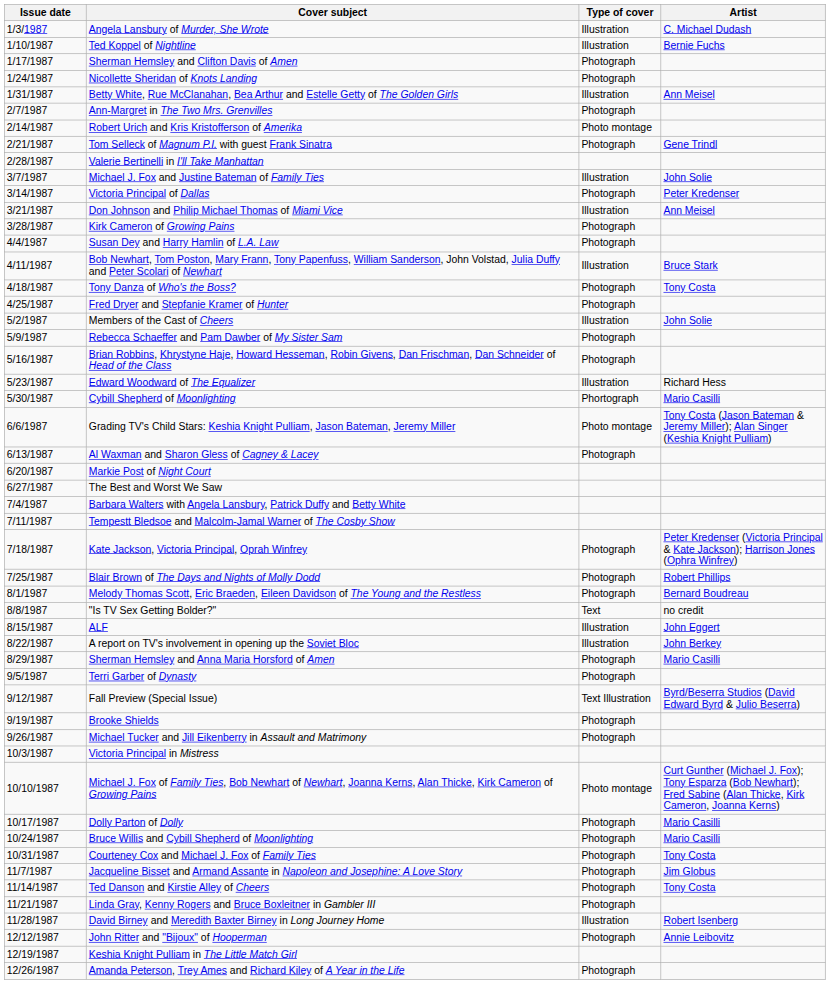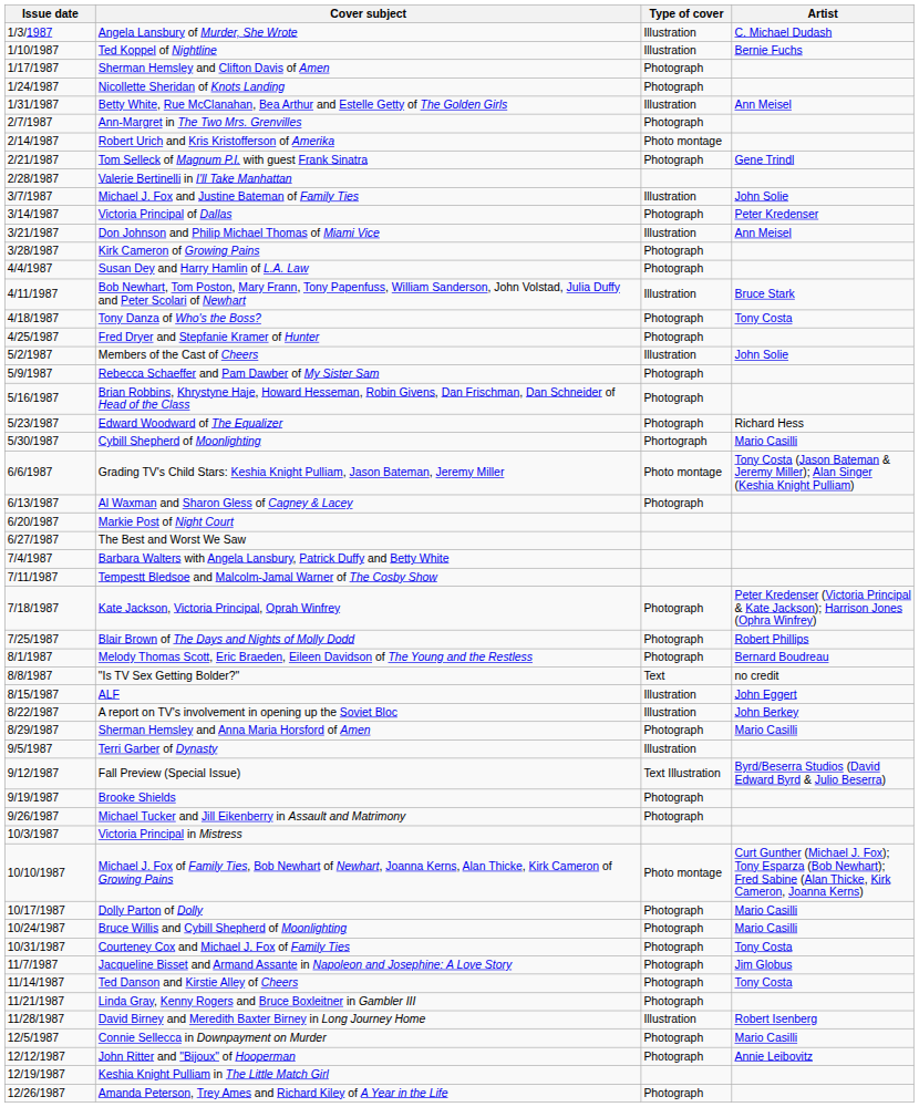Edward Woodward of The Equalizer | Type of cover: Illustration -> Photograph
Terri Garber of Dynasty | Type of cover: Photograph -> Illustration
+ row: 12/5/1987 | Connie Sellecca in Downpayment on Murder | Photograph | Mario Casilli
